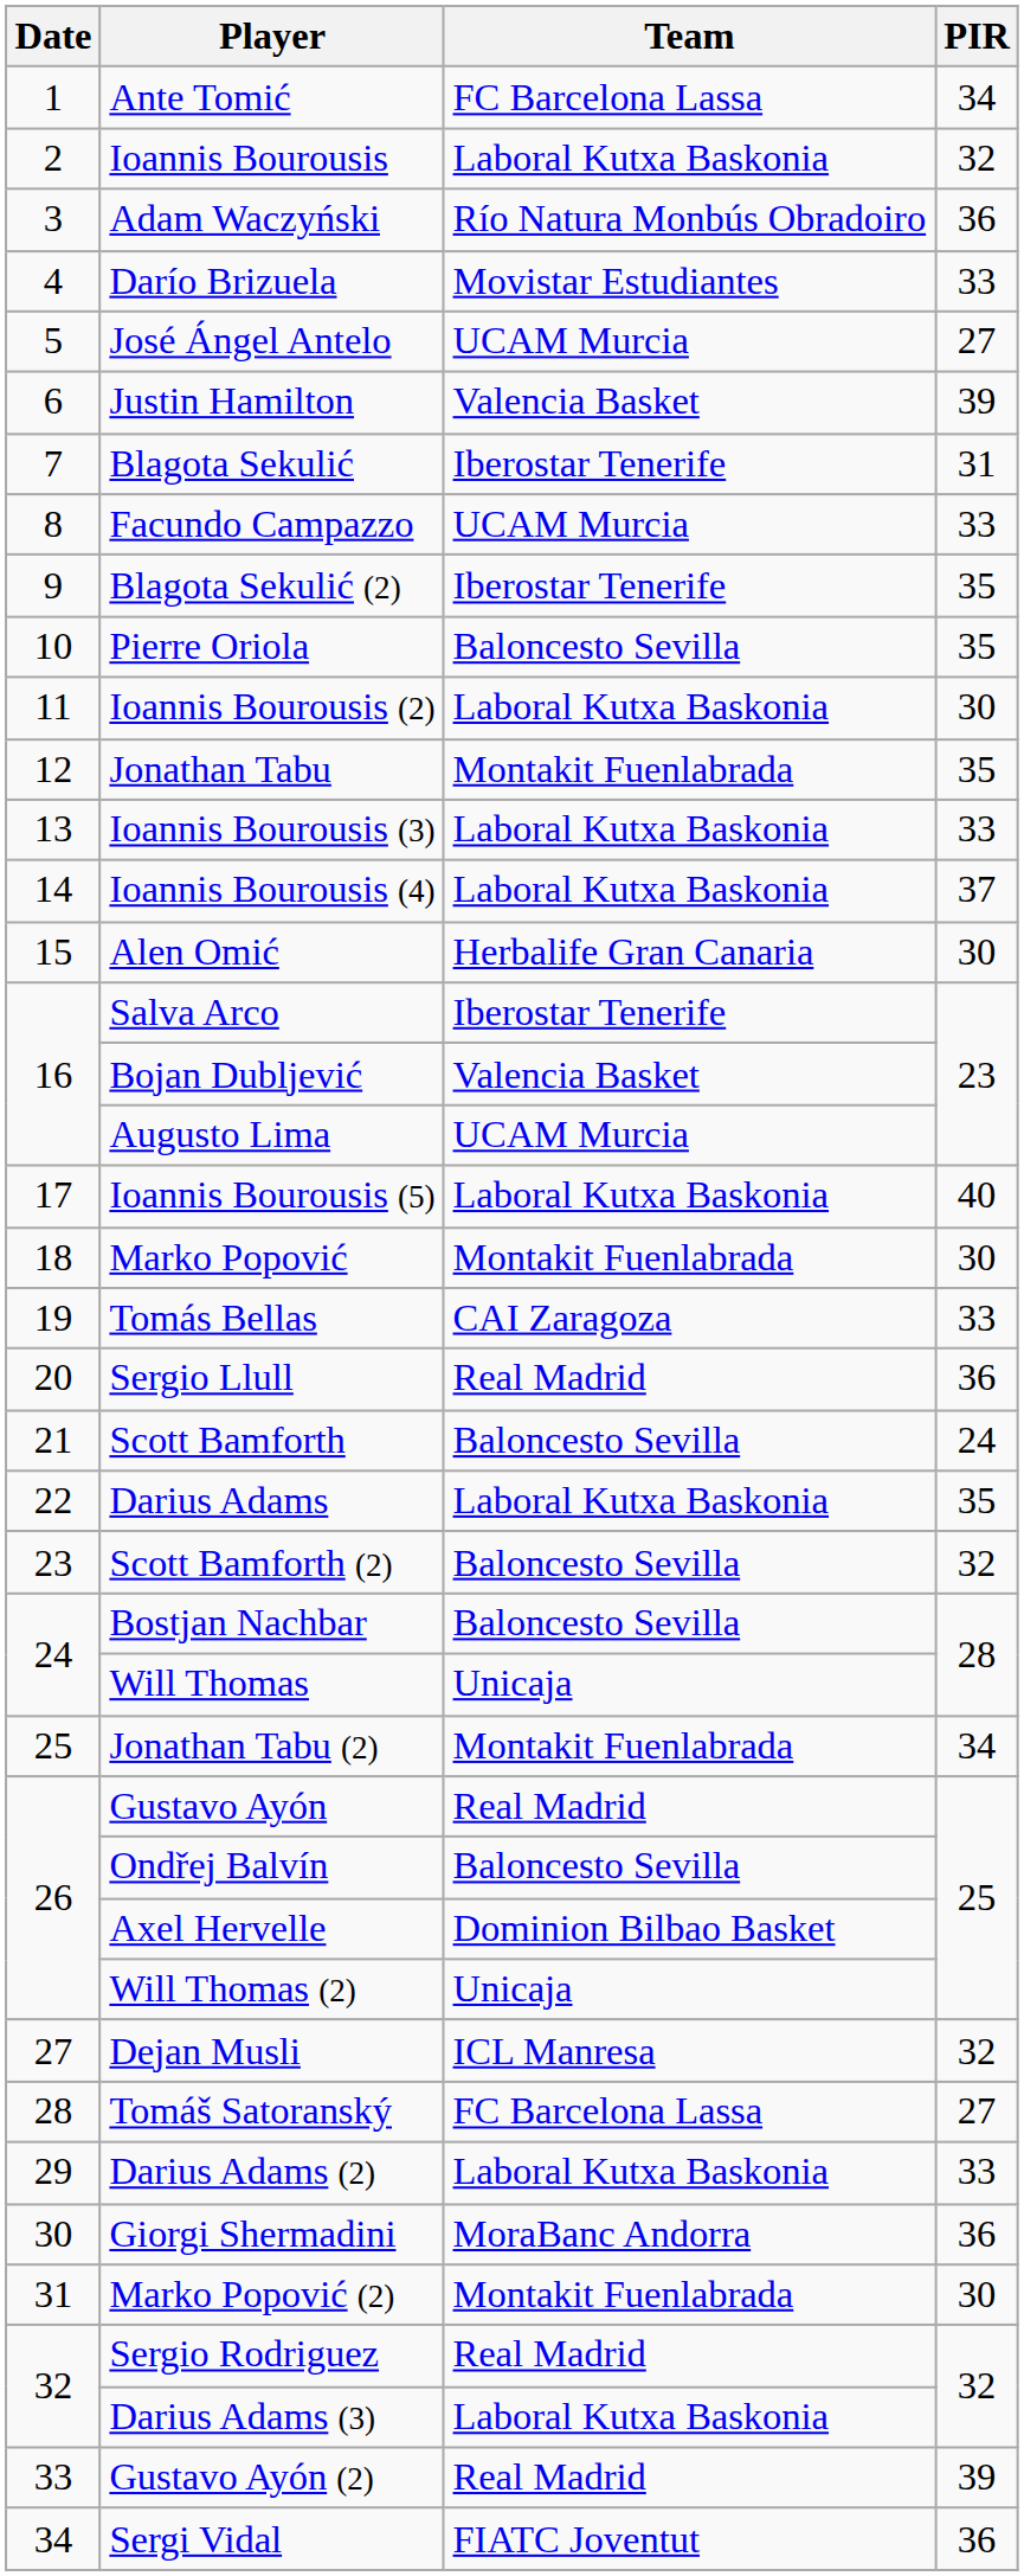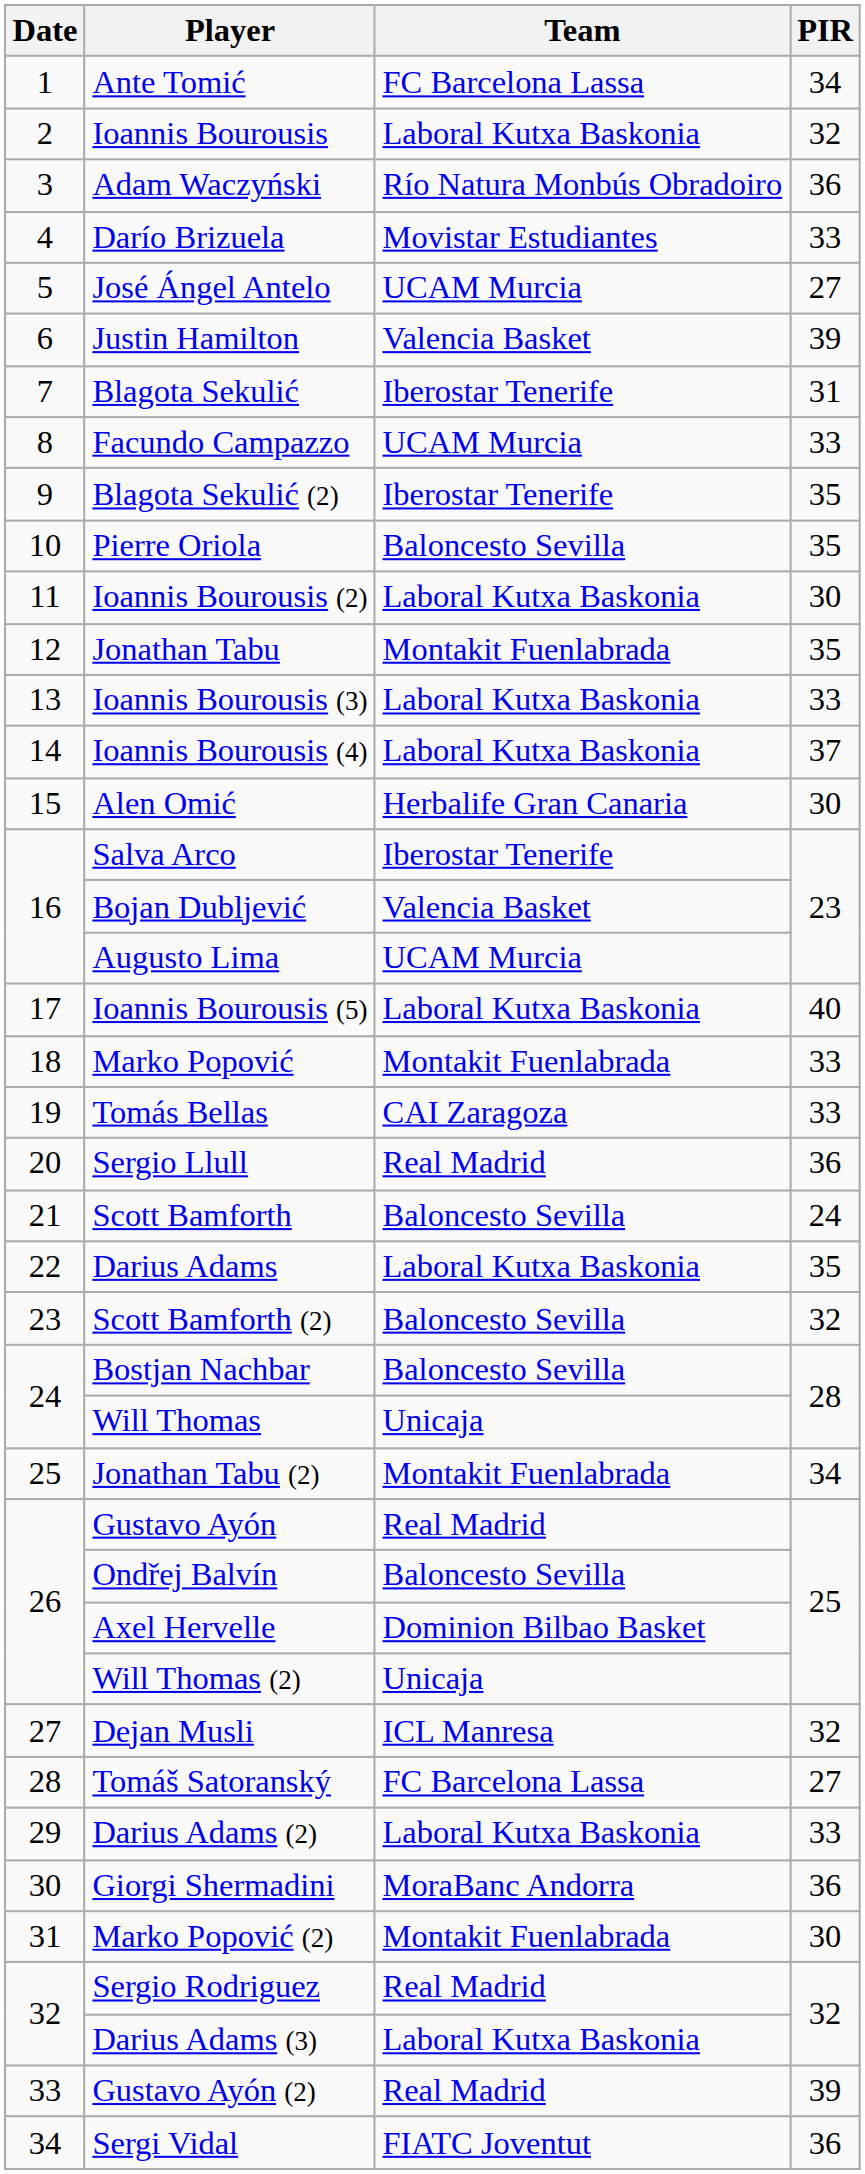Marko Popović | PIR: 30 -> 33
